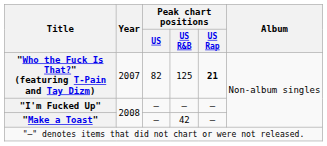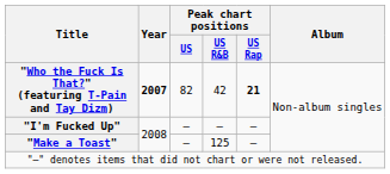"Who the Fuck Is That?" (featuring T-Pain and Tay Dizm) | Year: normal -> bold
"Who the Fuck Is That?" (featuring T-Pain and Tay Dizm) | Peak chart positions / US R&B: 125 -> 42
"Make a Toast" | Peak chart positions / US R&B: 42 -> 125
